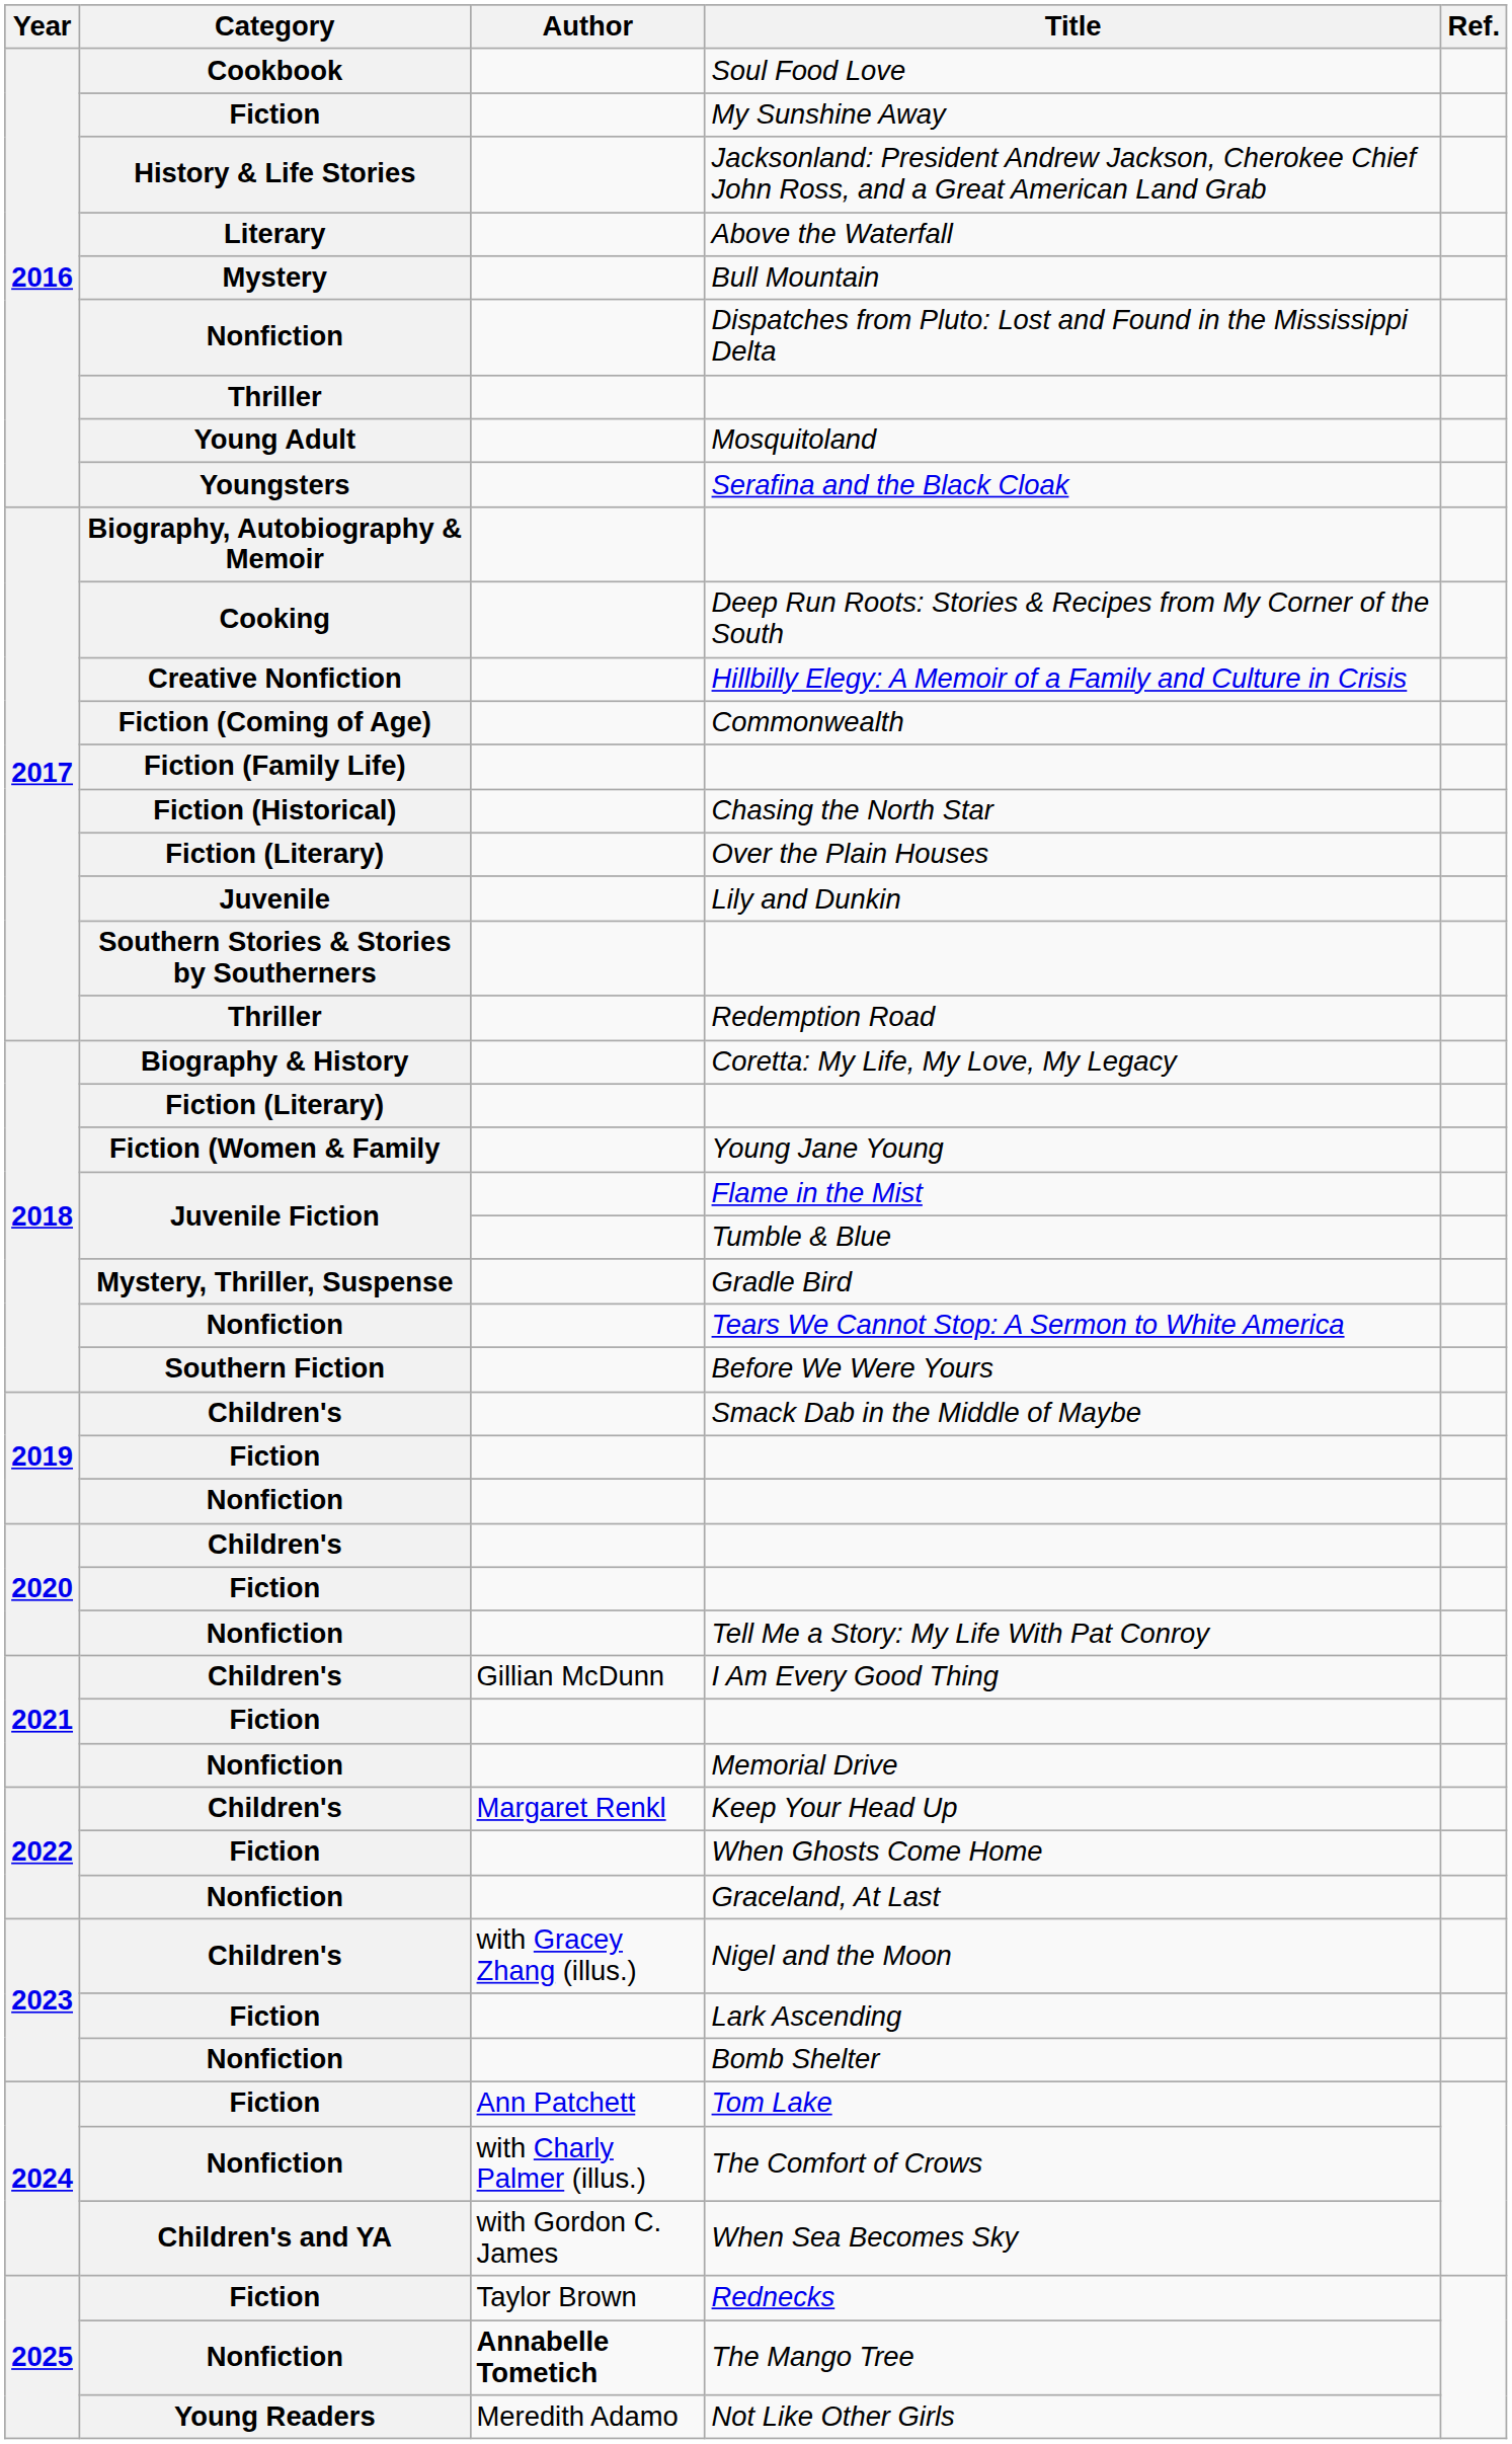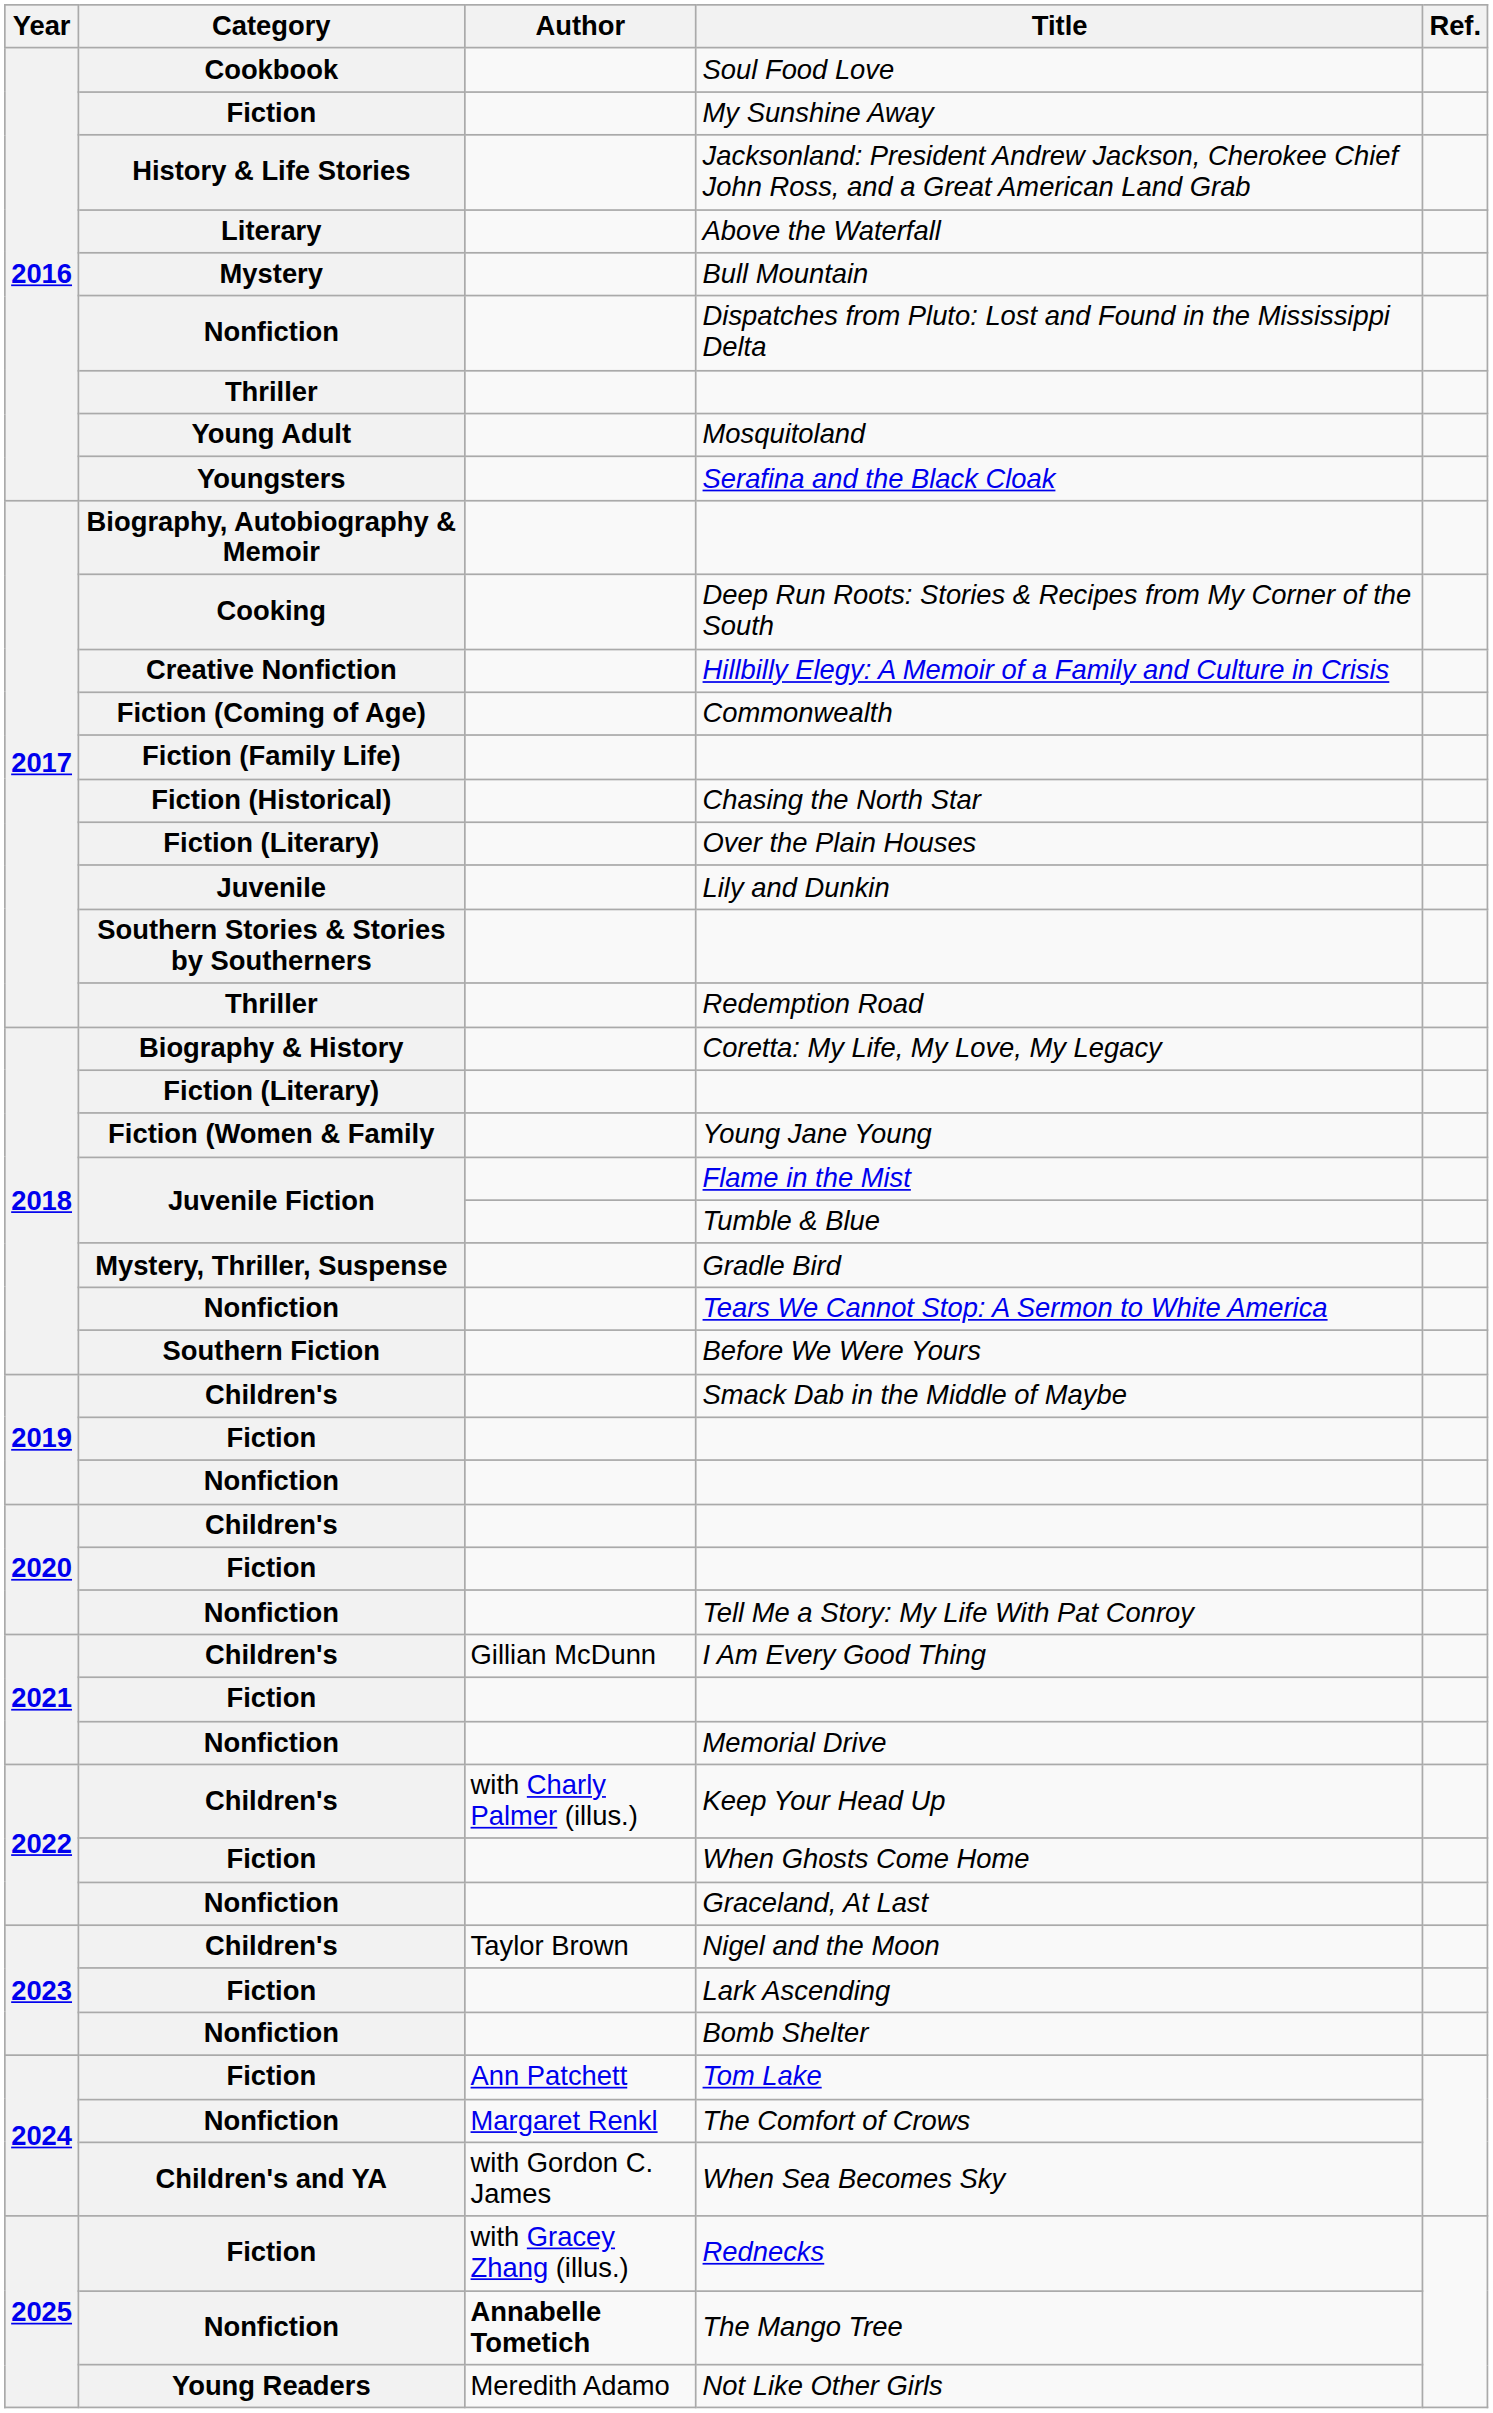Keep Your Head Up | Author: Margaret Renkl -> with Charly Palmer (illus.)
Nigel and the Moon | Author: with Gracey Zhang (illus.) -> Taylor Brown
The Comfort of Crows | Author: with Charly Palmer (illus.) -> Margaret Renkl
Rednecks | Author: Taylor Brown -> with Gracey Zhang (illus.)
